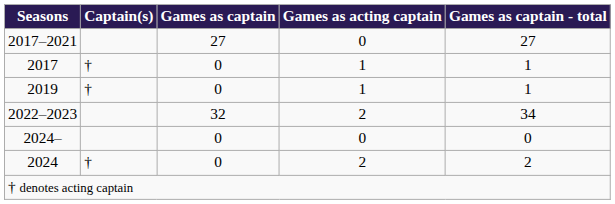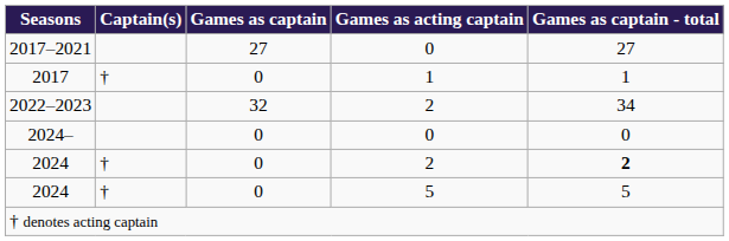- row: 2019 | † | 0 | 1 | 1
2024 / 2 | Games as captain - total: normal -> bold
+ row: 2024 | † | 0 | 5 | 5
